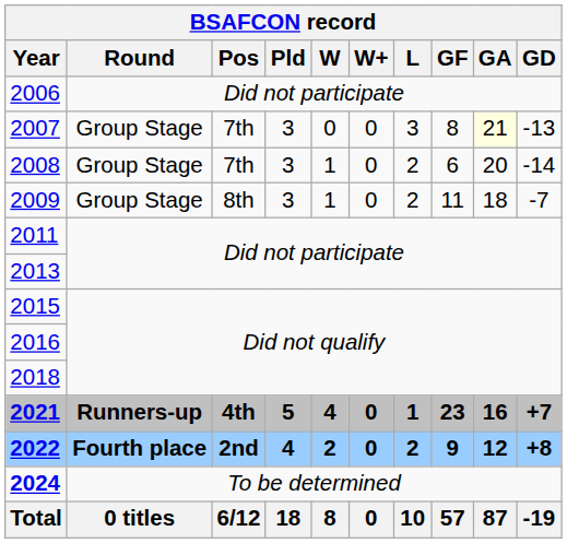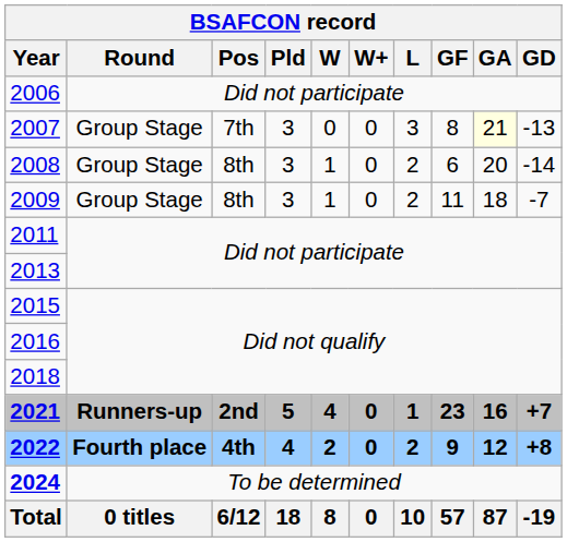2008 | Pos: 7th -> 8th
2021 | Pos: 4th -> 2nd
2022 | Pos: 2nd -> 4th
